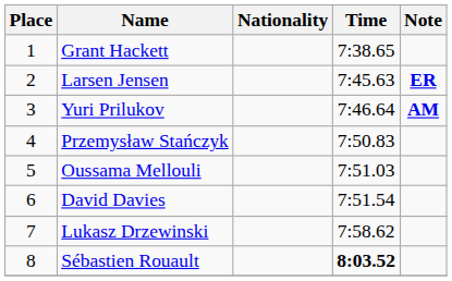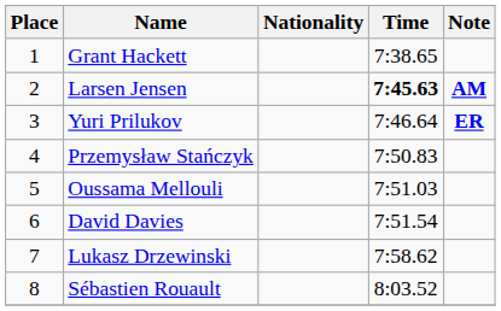Larsen Jensen | Time: normal -> bold
Larsen Jensen | Note: ER -> AM
Yuri Prilukov | Note: AM -> ER
Sébastien Rouault | Time: bold -> normal
